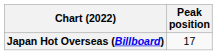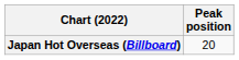Japan Hot Overseas (Billboard) | Peak position: 17 -> 20
